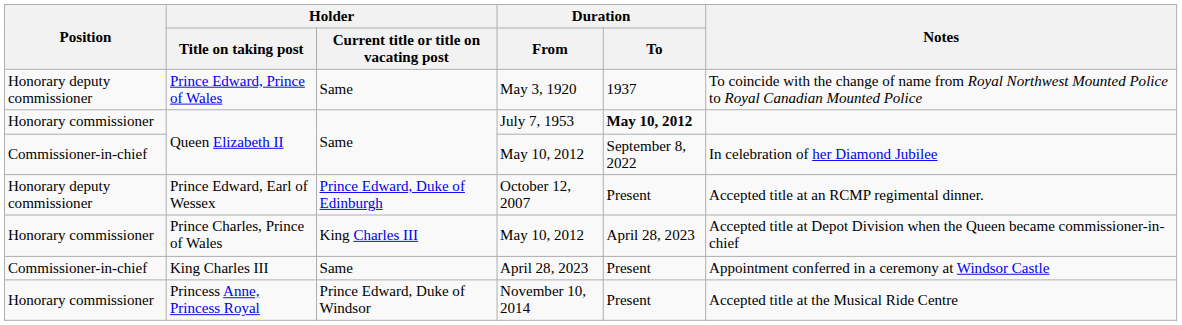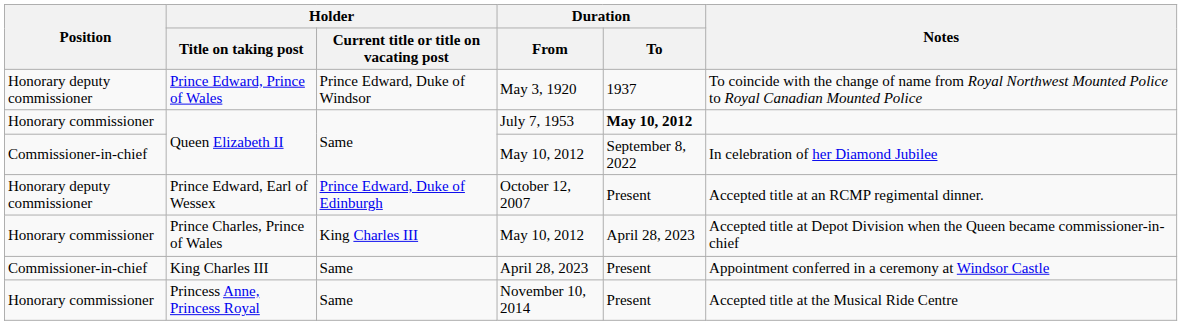Prince Edward, Prince of Wales | Holder / Current title or title on vacating post: Same -> Prince Edward, Duke of Windsor
Princess Anne, Princess Royal | Holder / Current title or title on vacating post: Prince Edward, Duke of Windsor -> Same
